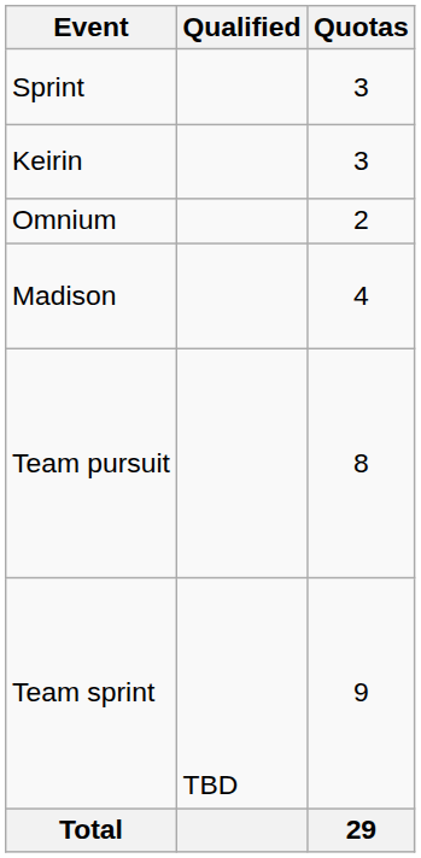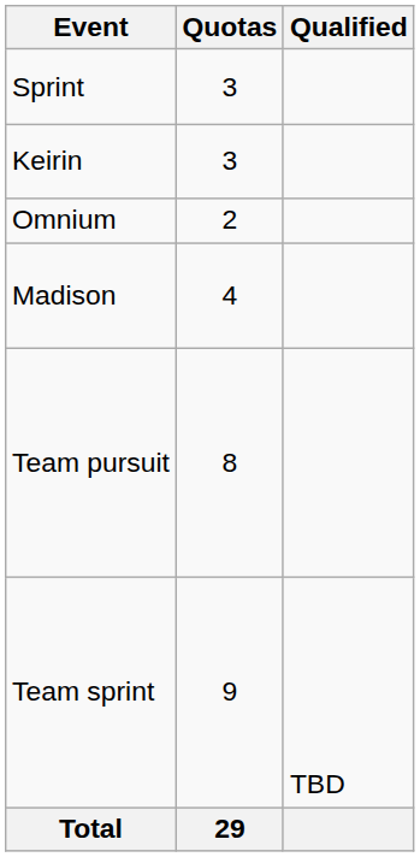columns swapped: Quotas <-> Qualified
